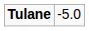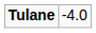Tulane | column 2: -5.0 -> -4.0
